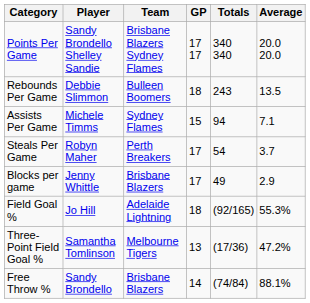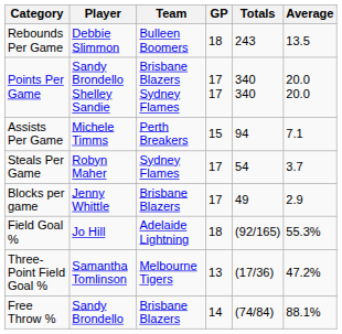rows swapped: Points Per Game <-> Rebounds Per Game
Assists Per Game | Team: Sydney Flames -> Perth Breakers
Steals Per Game | Team: Perth Breakers -> Sydney Flames
